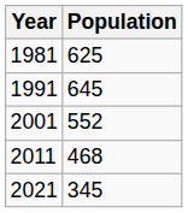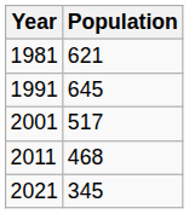1981 | Population: 625 -> 621
2001 | Population: 552 -> 517
